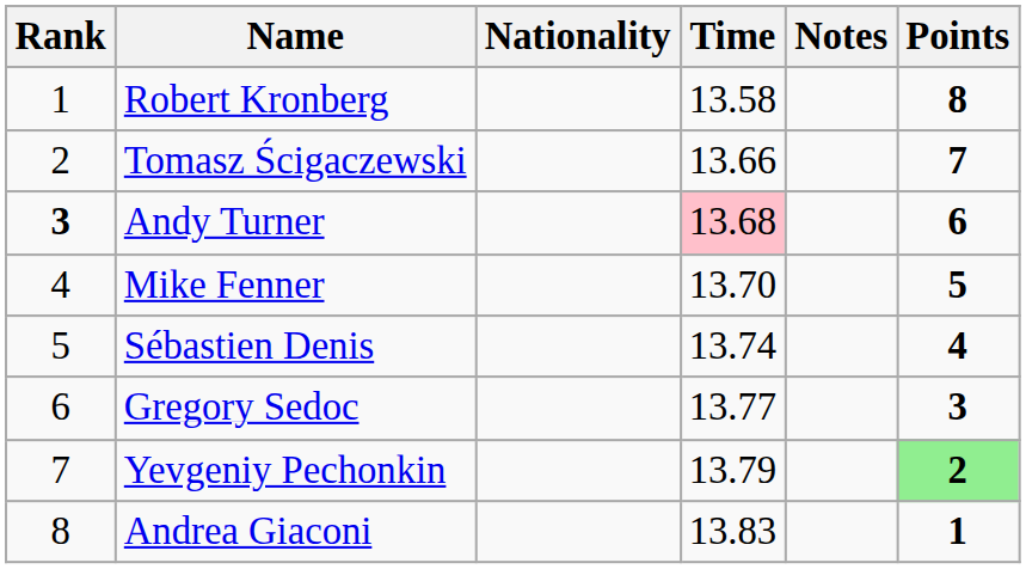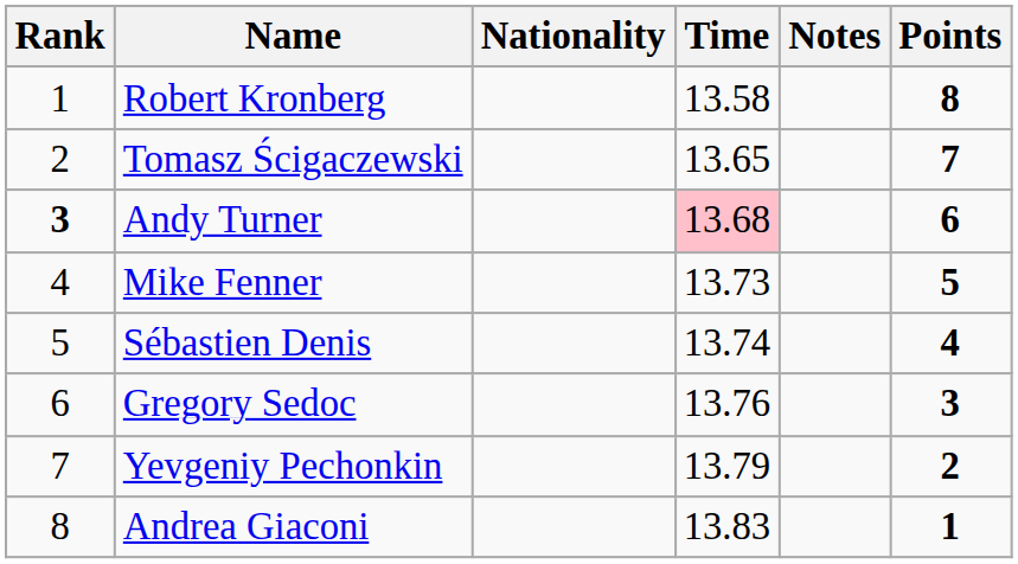Tomasz Ścigaczewski | Time: 13.66 -> 13.65
Mike Fenner | Time: 13.70 -> 13.73
Gregory Sedoc | Time: 13.77 -> 13.76
Yevgeniy Pechonkin | Points: lightgreen background -> no background
